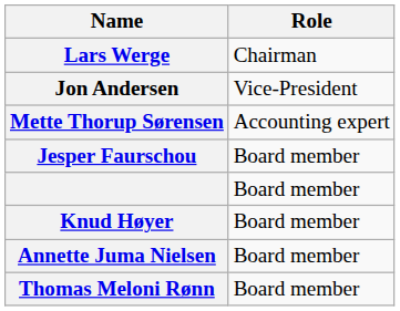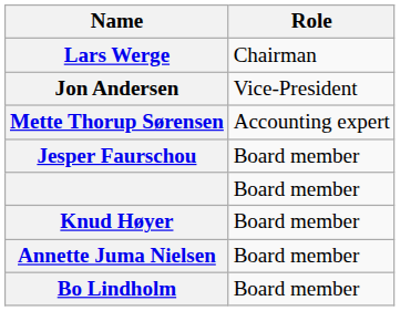- row: Thomas Meloni Rønn | Board member
+ row: Bo Lindholm | Board member
